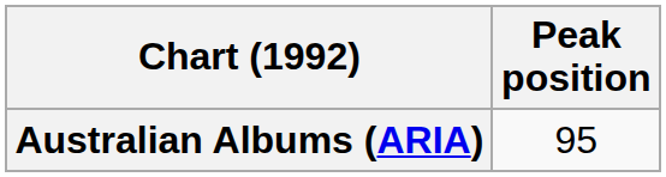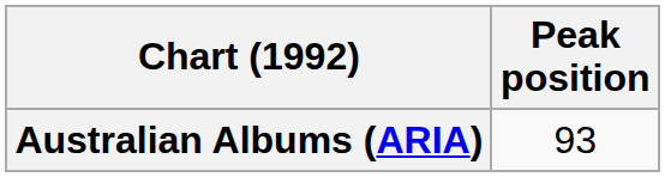Australian Albums (ARIA) | Peak position: 95 -> 93
